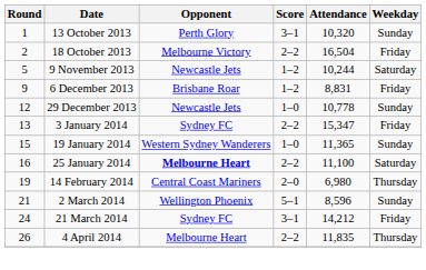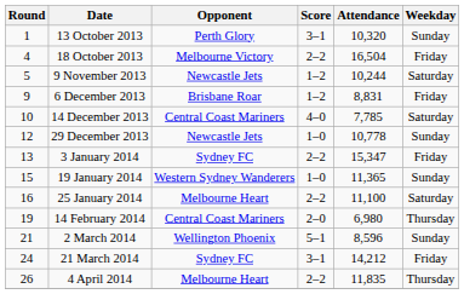18 October 2013 | Round: 2 -> 4
+ row: 10 | 14 December 2013 | Central Coast Mariners | 4–0 | 7,785 | Saturday
25 January 2014 | Opponent: bold -> normal
